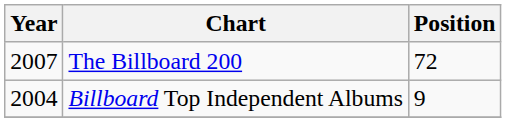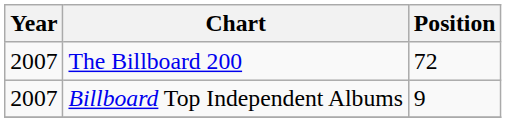Billboard Top Independent Albums | Year: 2004 -> 2007
